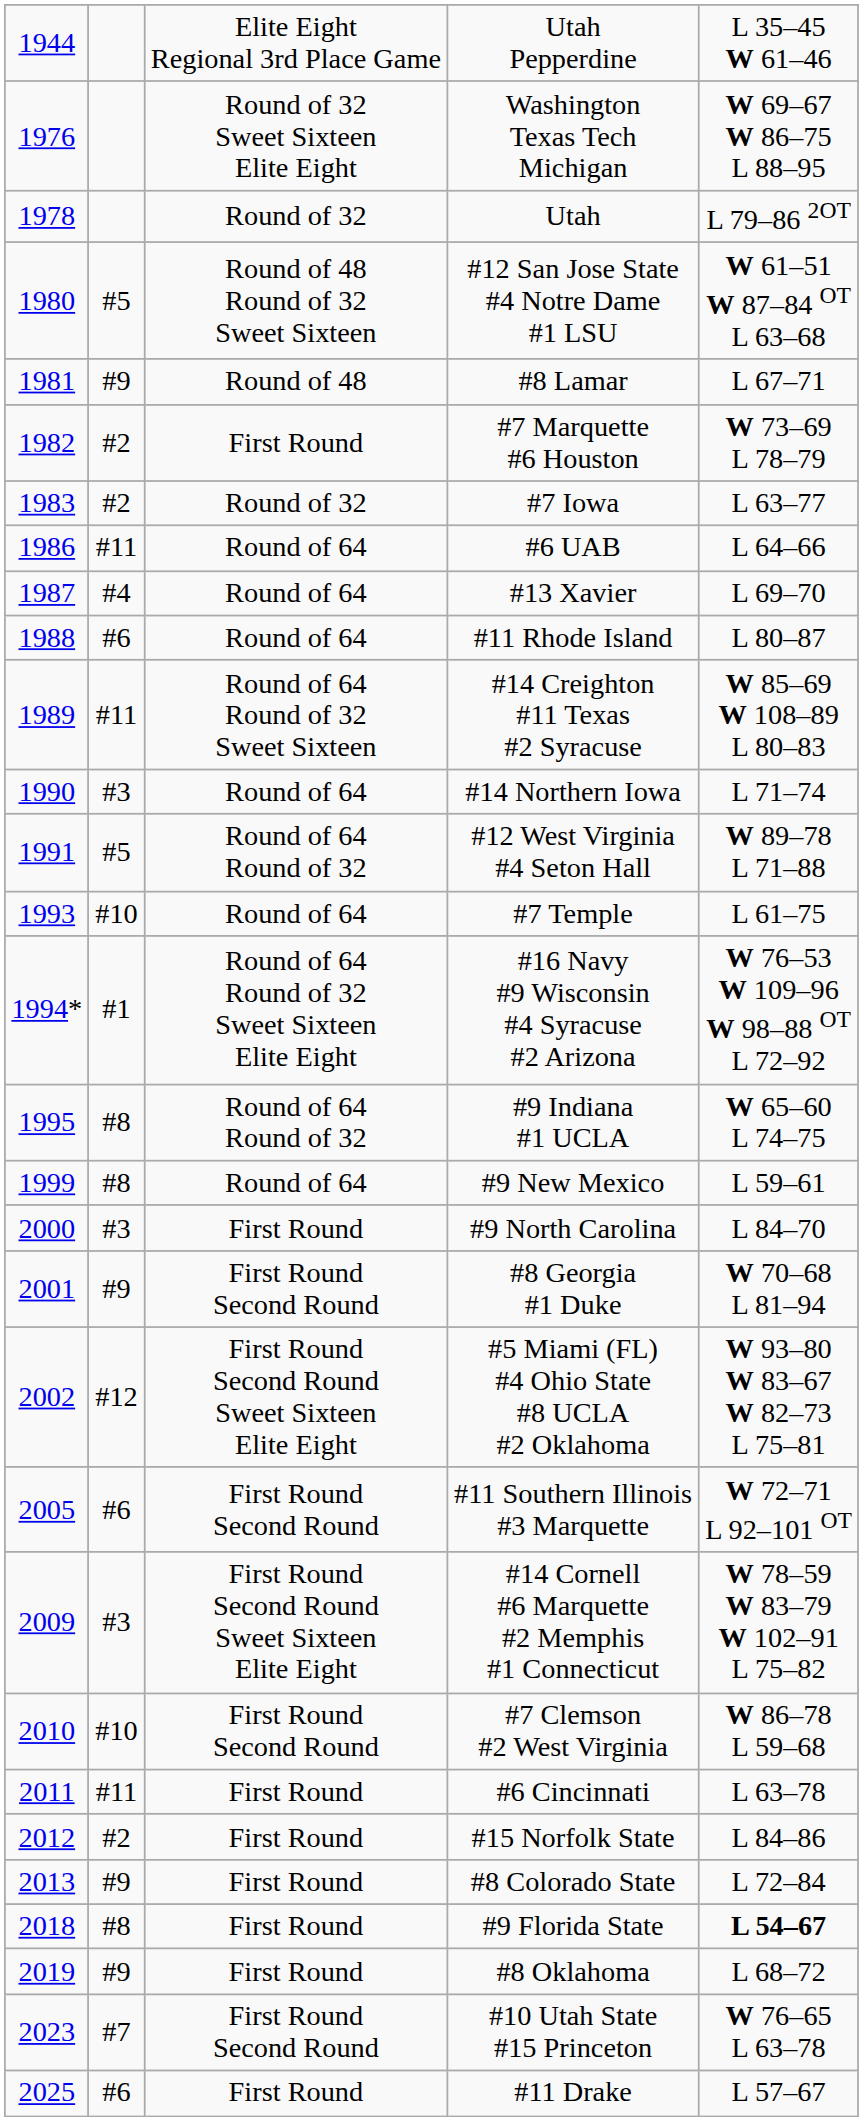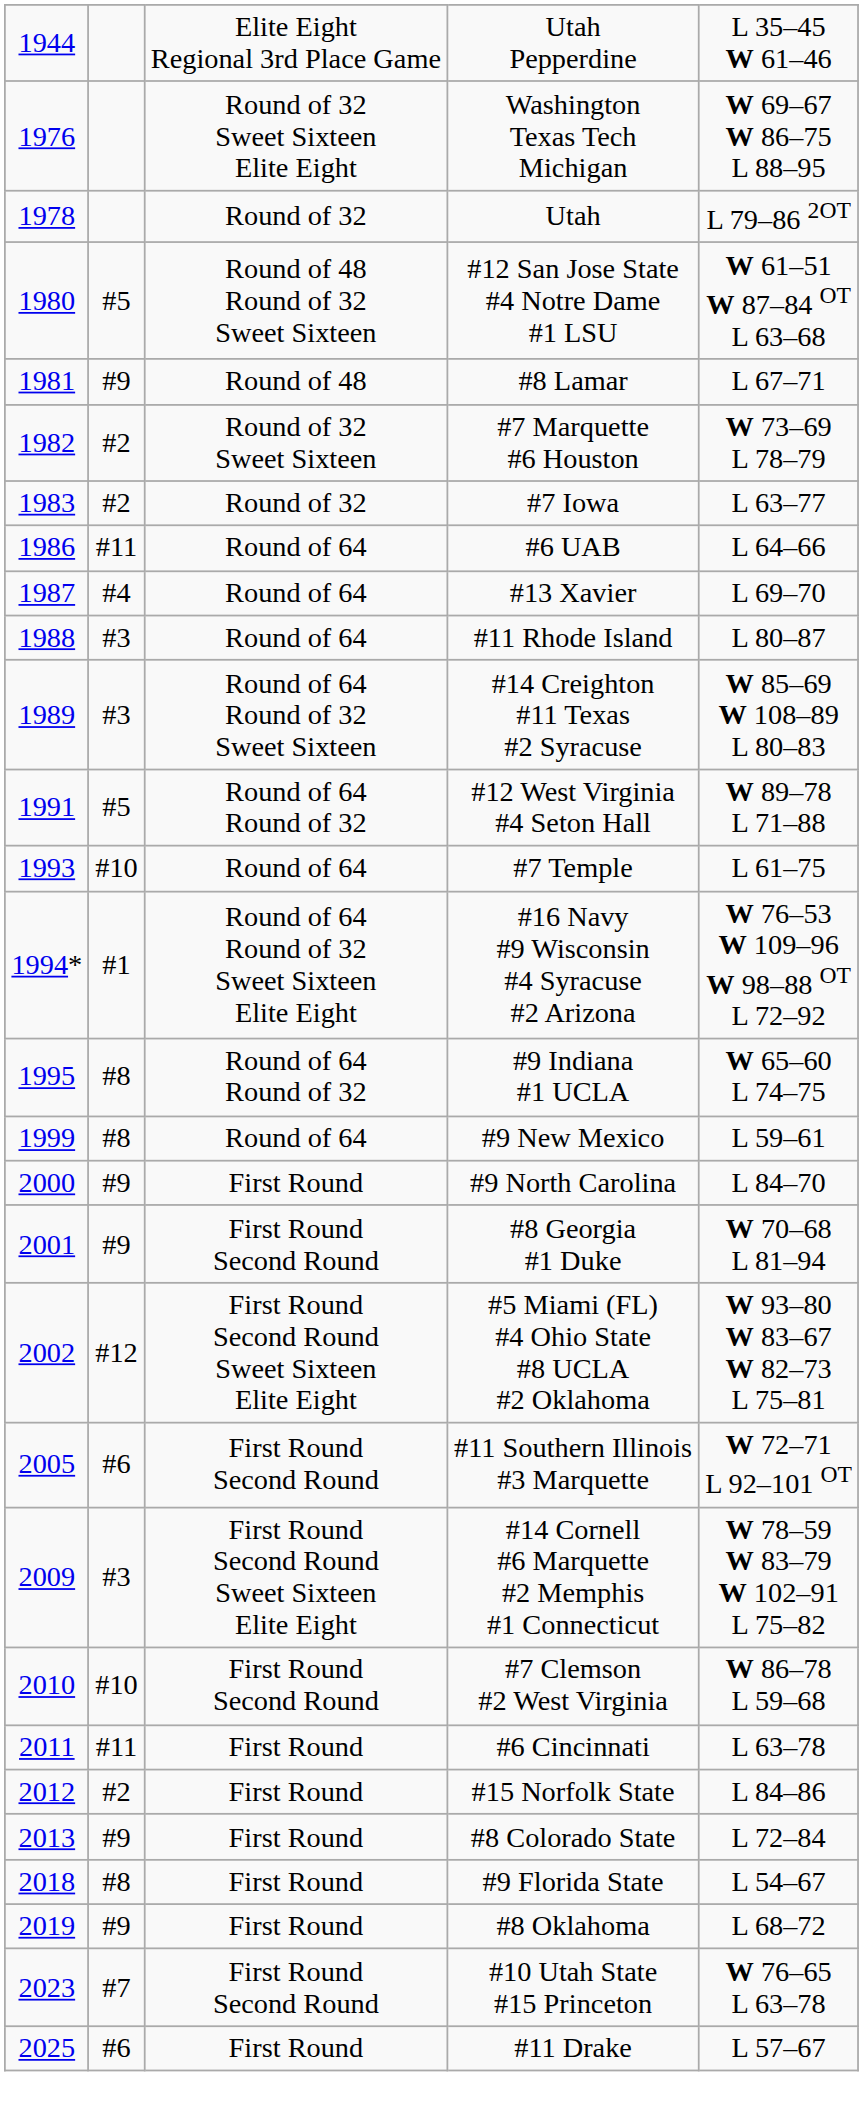#7 Marquette #6 Houston | column 3: First Round -> Round of 32 Sweet Sixteen
#11 Rhode Island | column 2: #6 -> #3
#14 Creighton #11 Texas #2 Syracuse | column 2: #11 -> #3
- row: 1990 | #3 | Round of 64 | #14 Northern Iowa | L 71–74
#9 North Carolina | column 2: #3 -> #9
#9 Florida State | column 5: bold -> normal
